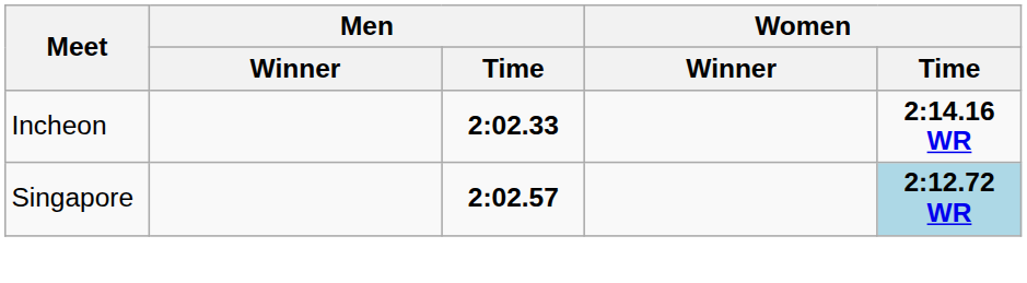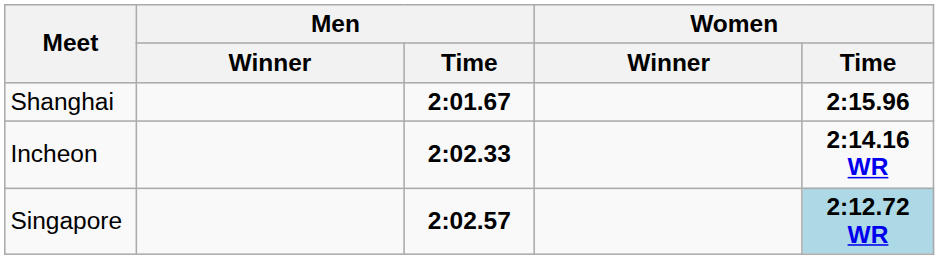+ row: Shanghai | 2:01.67 | 2:15.96
